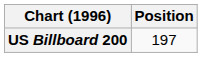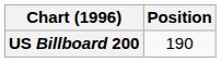US Billboard 200 | Position: 197 -> 190
